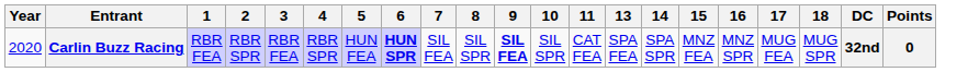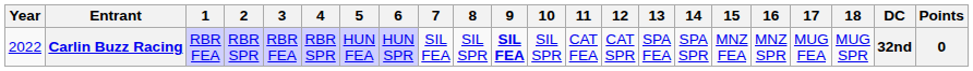+ column: 12 | CAT SPR
Carlin Buzz Racing | Year: 2020 -> 2022
Carlin Buzz Racing | 6: bold -> normal
